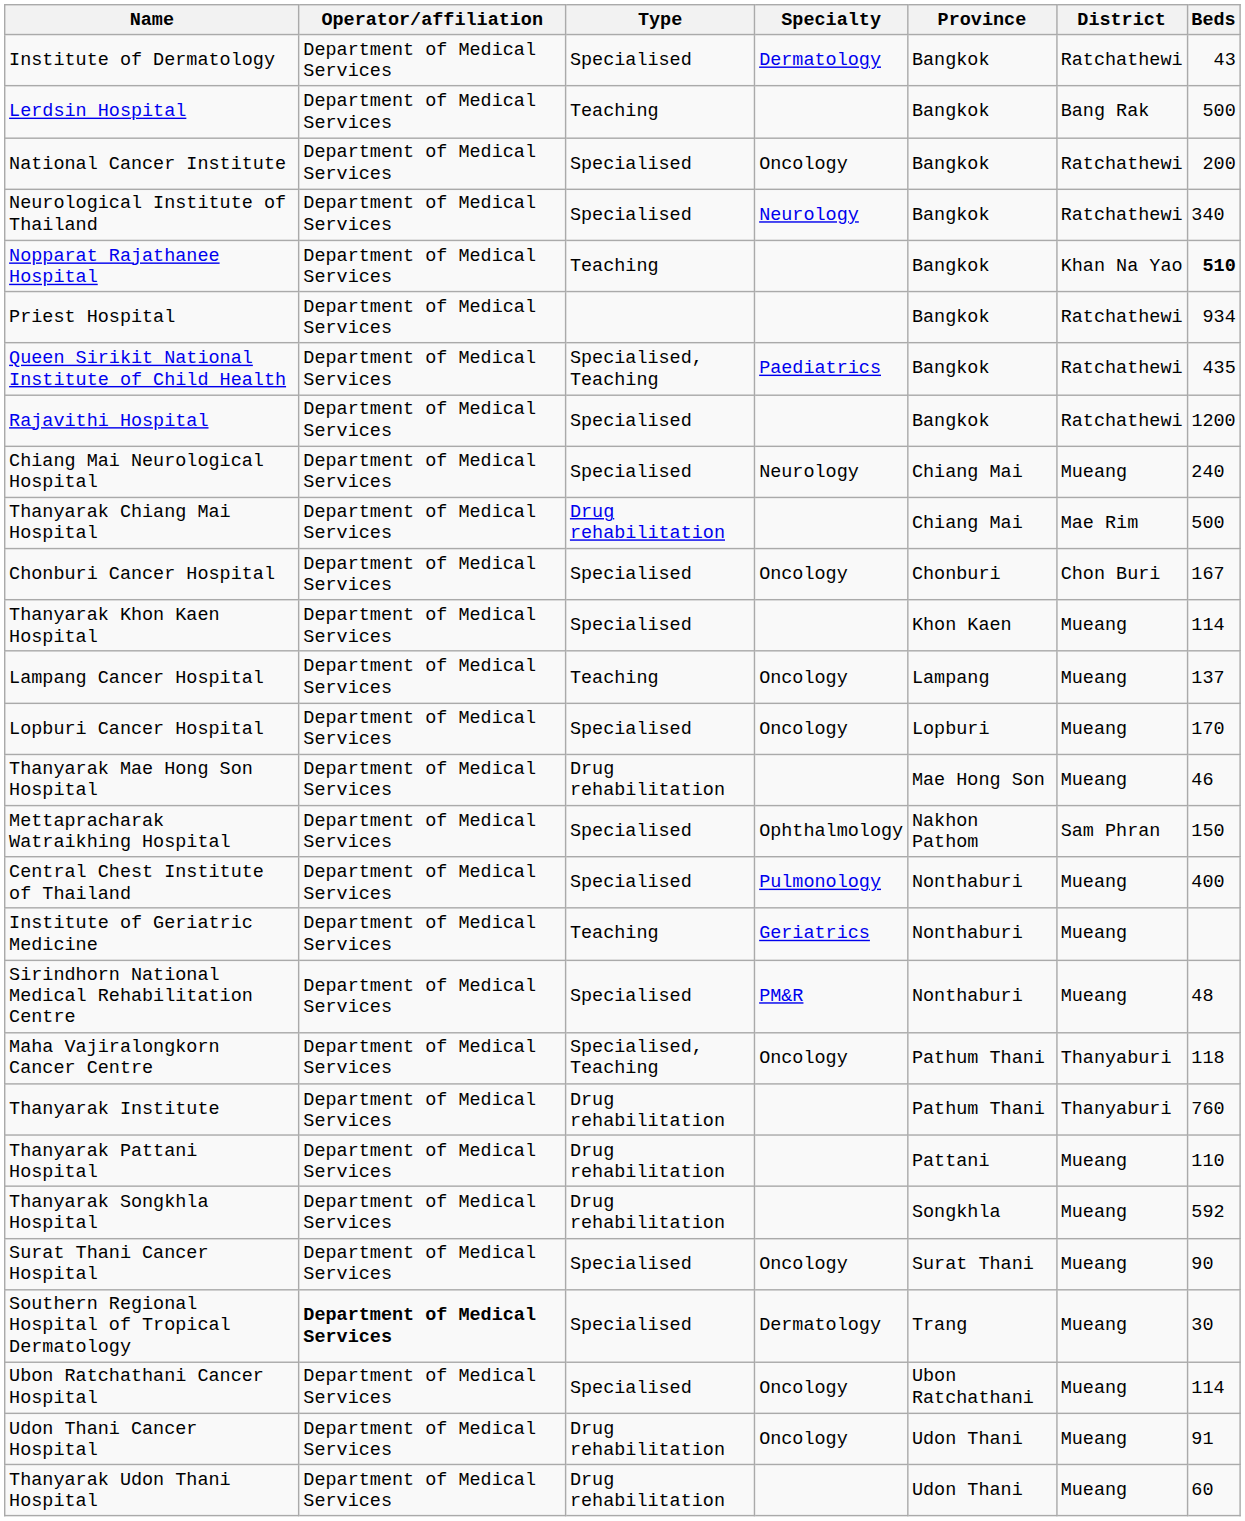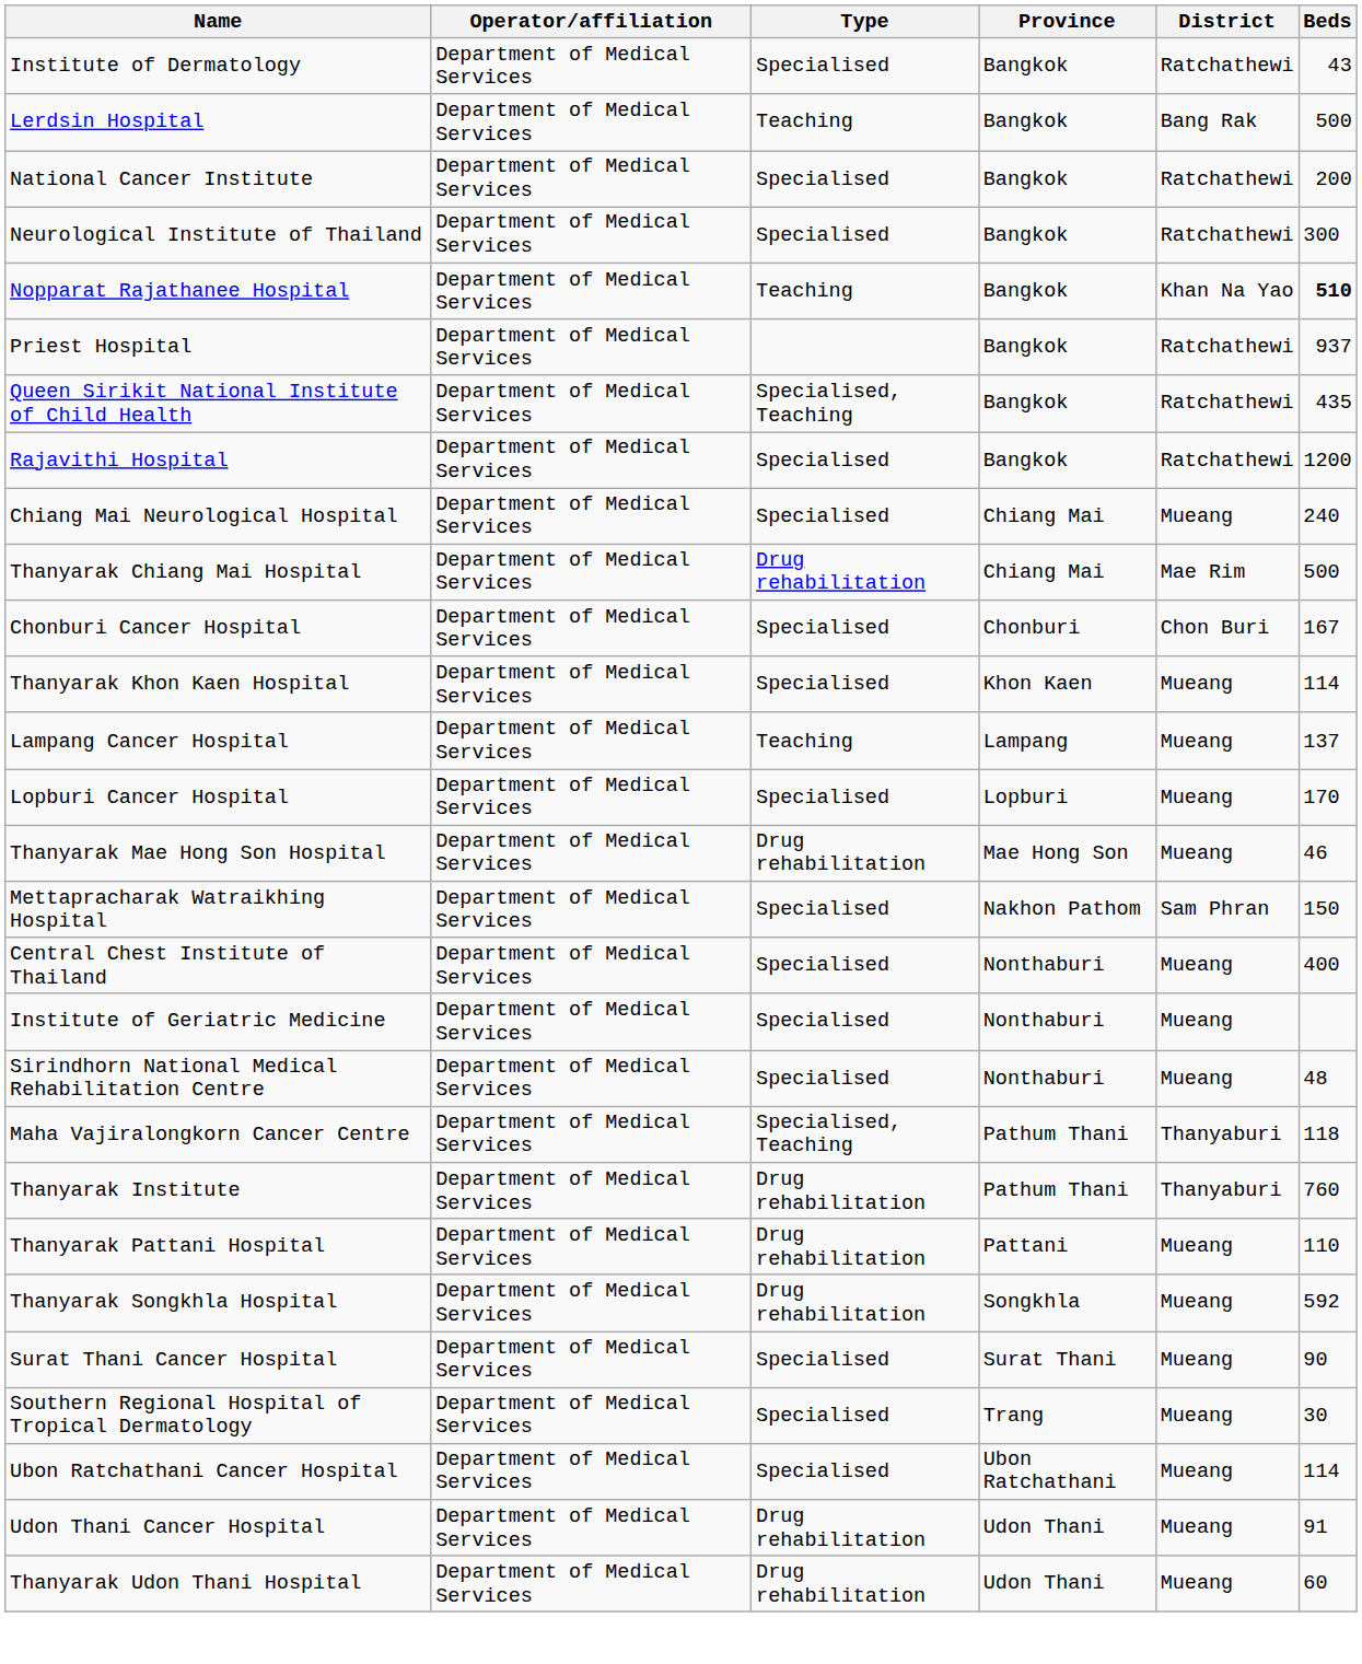- column: Specialty | Dermatology | Oncology | Neurology | Paediatrics | Neurology | Oncology | Oncology | Oncology | Ophthalmology | Pulmonology | Geriatrics | PM&R | Oncology | Oncology | Dermatology | Oncology | Oncology
Neurological Institute of Thailand | Beds: 340 -> 300
Priest Hospital | Beds: 934 -> 937
Institute of Geriatric Medicine | Type: Teaching -> Specialised
Southern Regional Hospital of Tropical Dermatology | Operator/affiliation: bold -> normal
